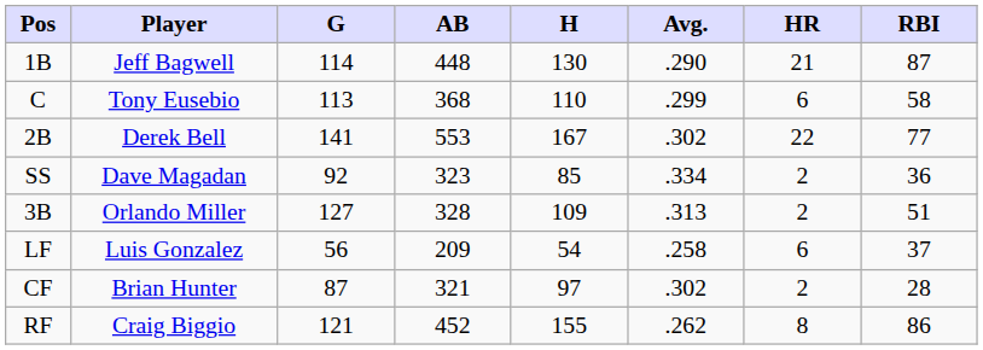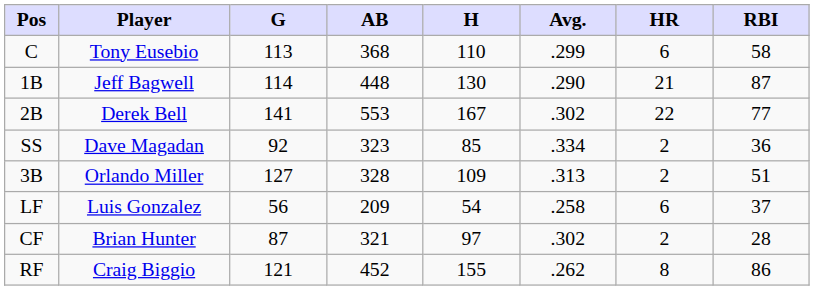rows swapped: C <-> 1B
